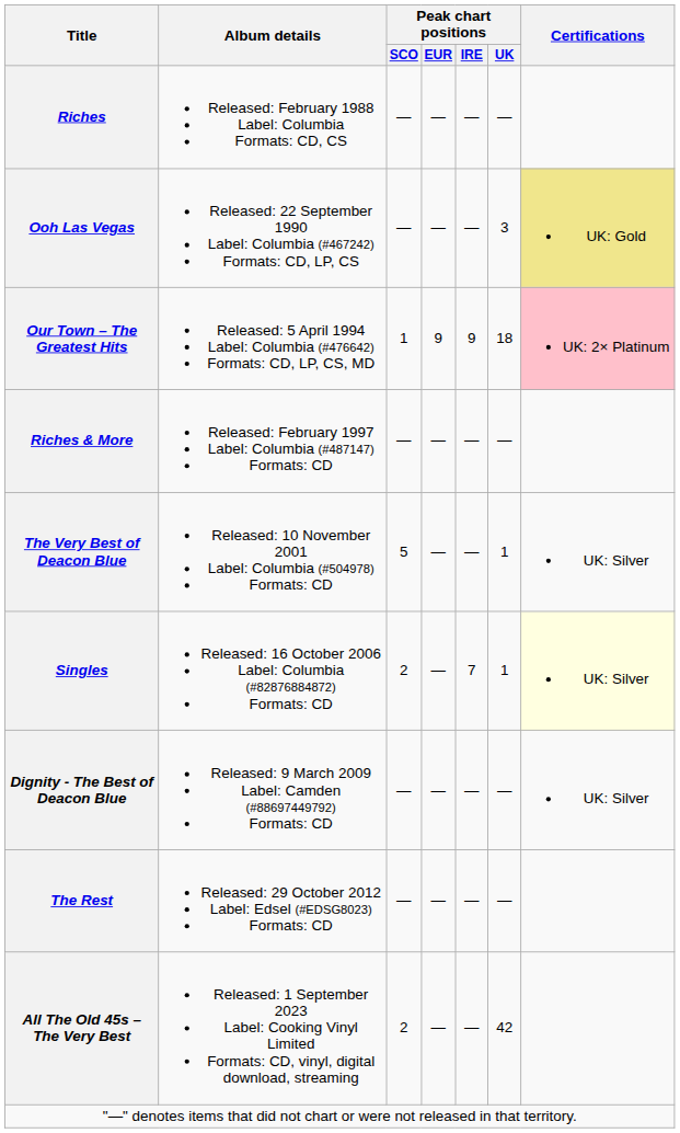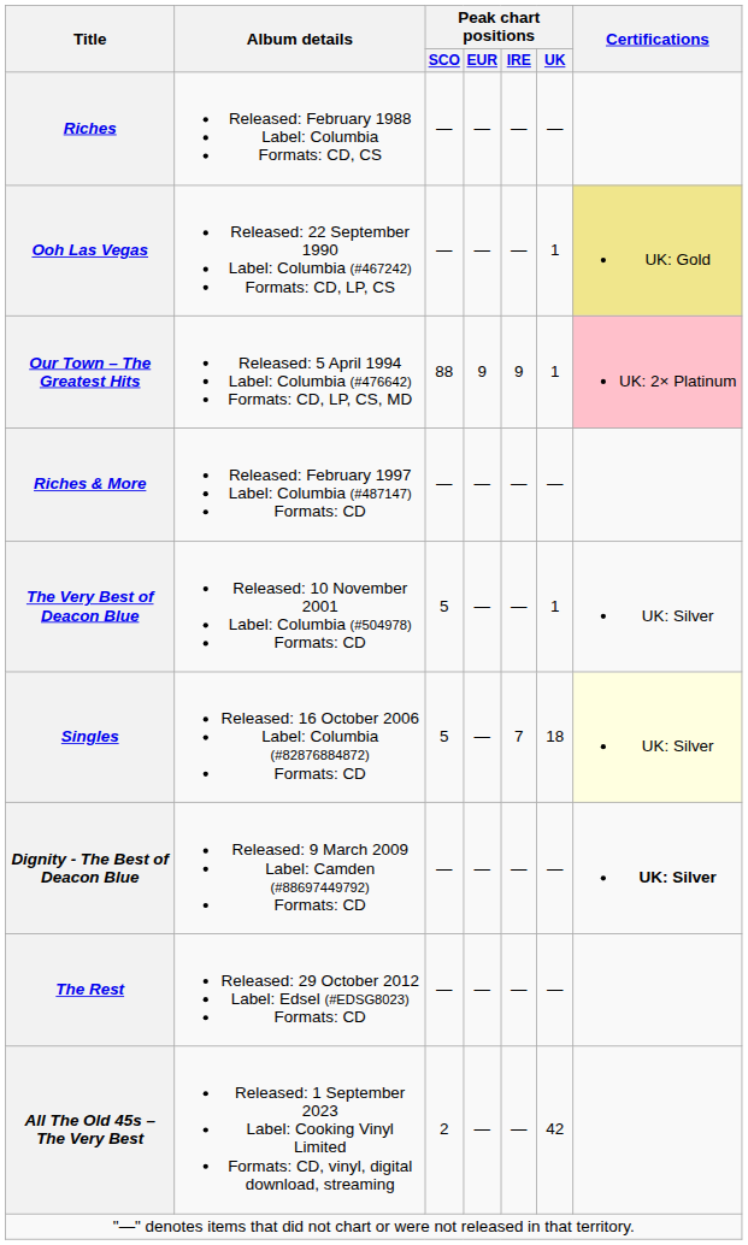Ooh Las Vegas | Peak chart positions / UK: 3 -> 1
Our Town – The Greatest Hits | Peak chart positions / SCO: 1 -> 88
Our Town – The Greatest Hits | Peak chart positions / UK: 18 -> 1
Singles | Peak chart positions / SCO: 2 -> 5
Singles | Peak chart positions / UK: 1 -> 18
Dignity - The Best of Deacon Blue | Certifications: normal -> bold
